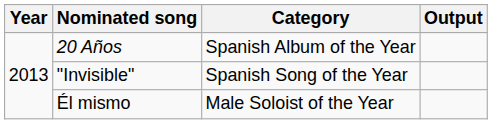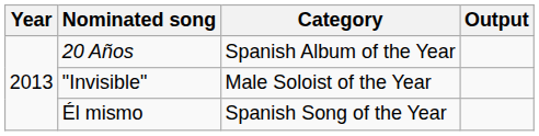"Invisible" | Category: Spanish Song of the Year -> Male Soloist of the Year
Él mismo | Category: Male Soloist of the Year -> Spanish Song of the Year
